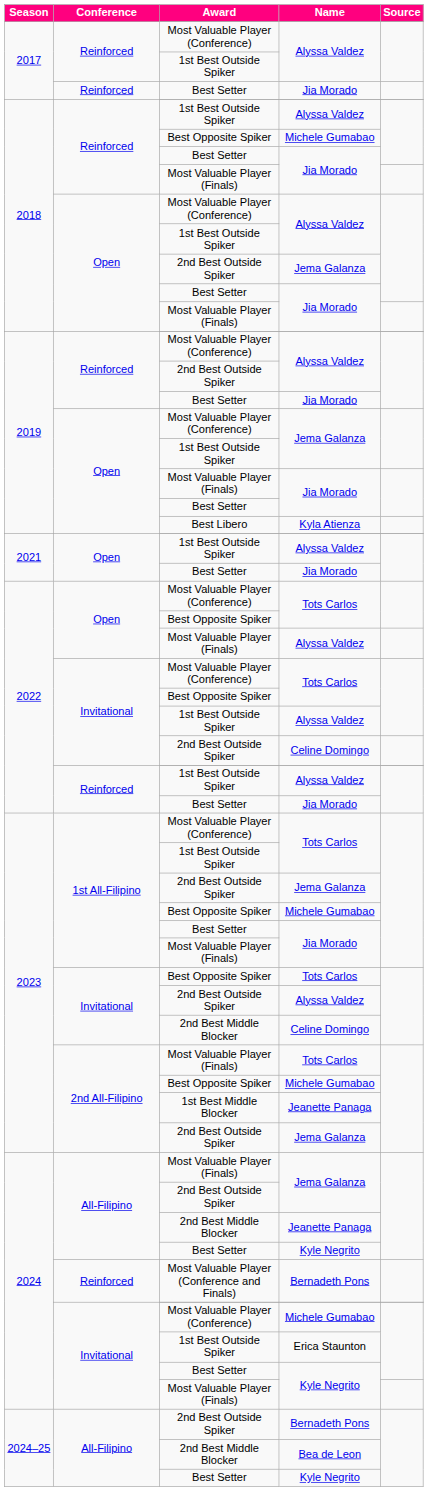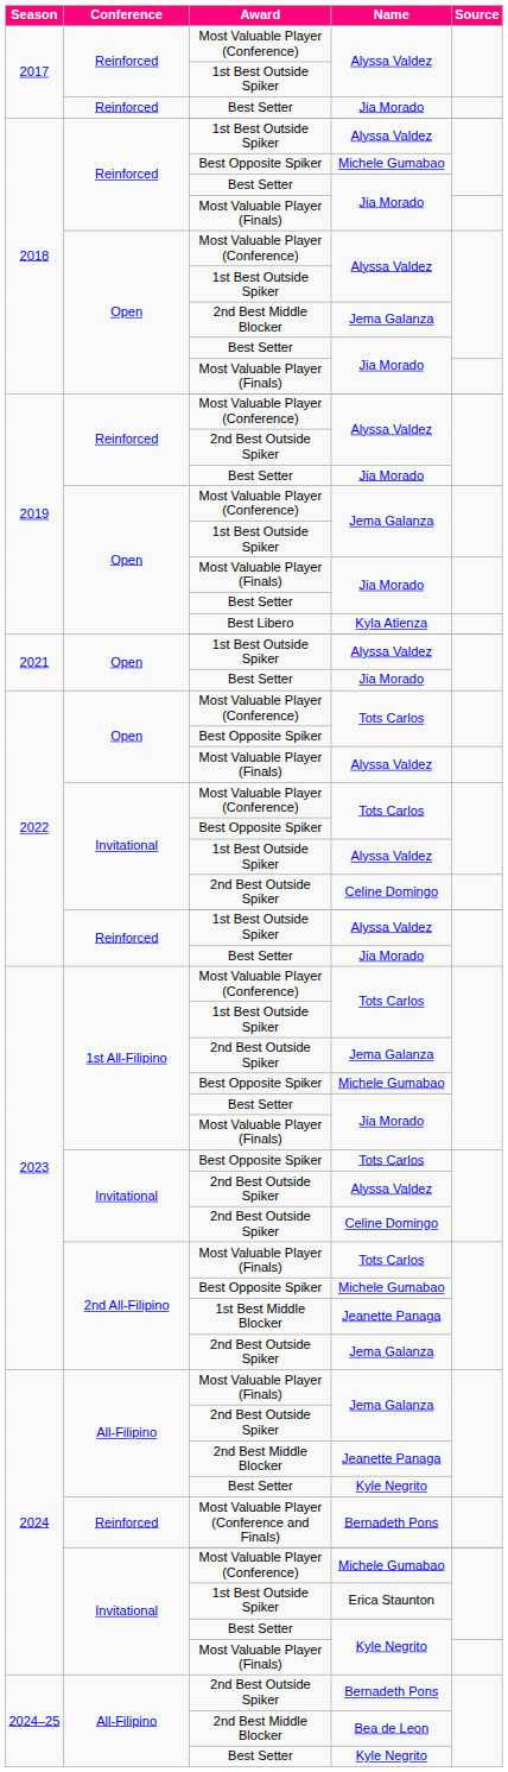2018 / Jema Galanza | Award: 2nd Best Outside Spiker -> 2nd Best Middle Blocker
2023 / Celine Domingo | Award: 2nd Best Middle Blocker -> 2nd Best Outside Spiker
